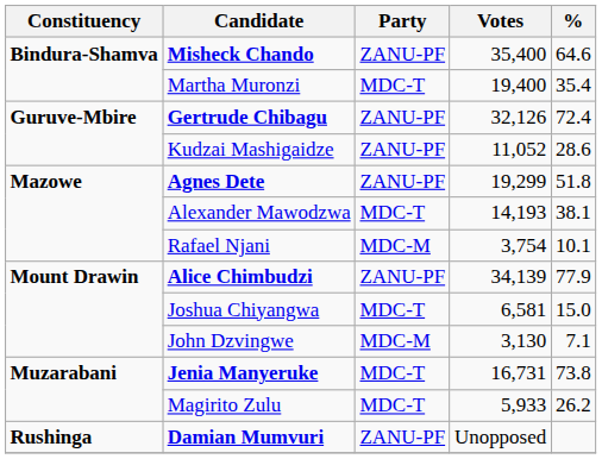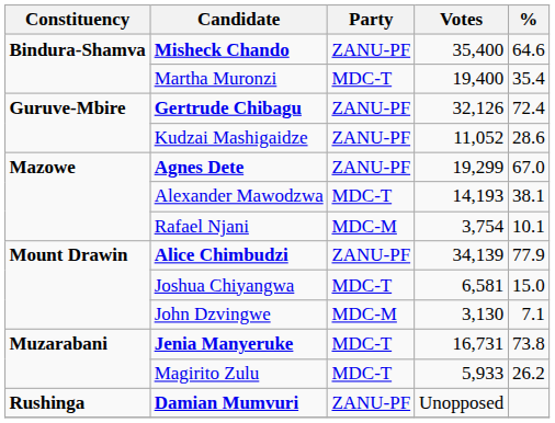Agnes Dete | %: 51.8 -> 67.0
